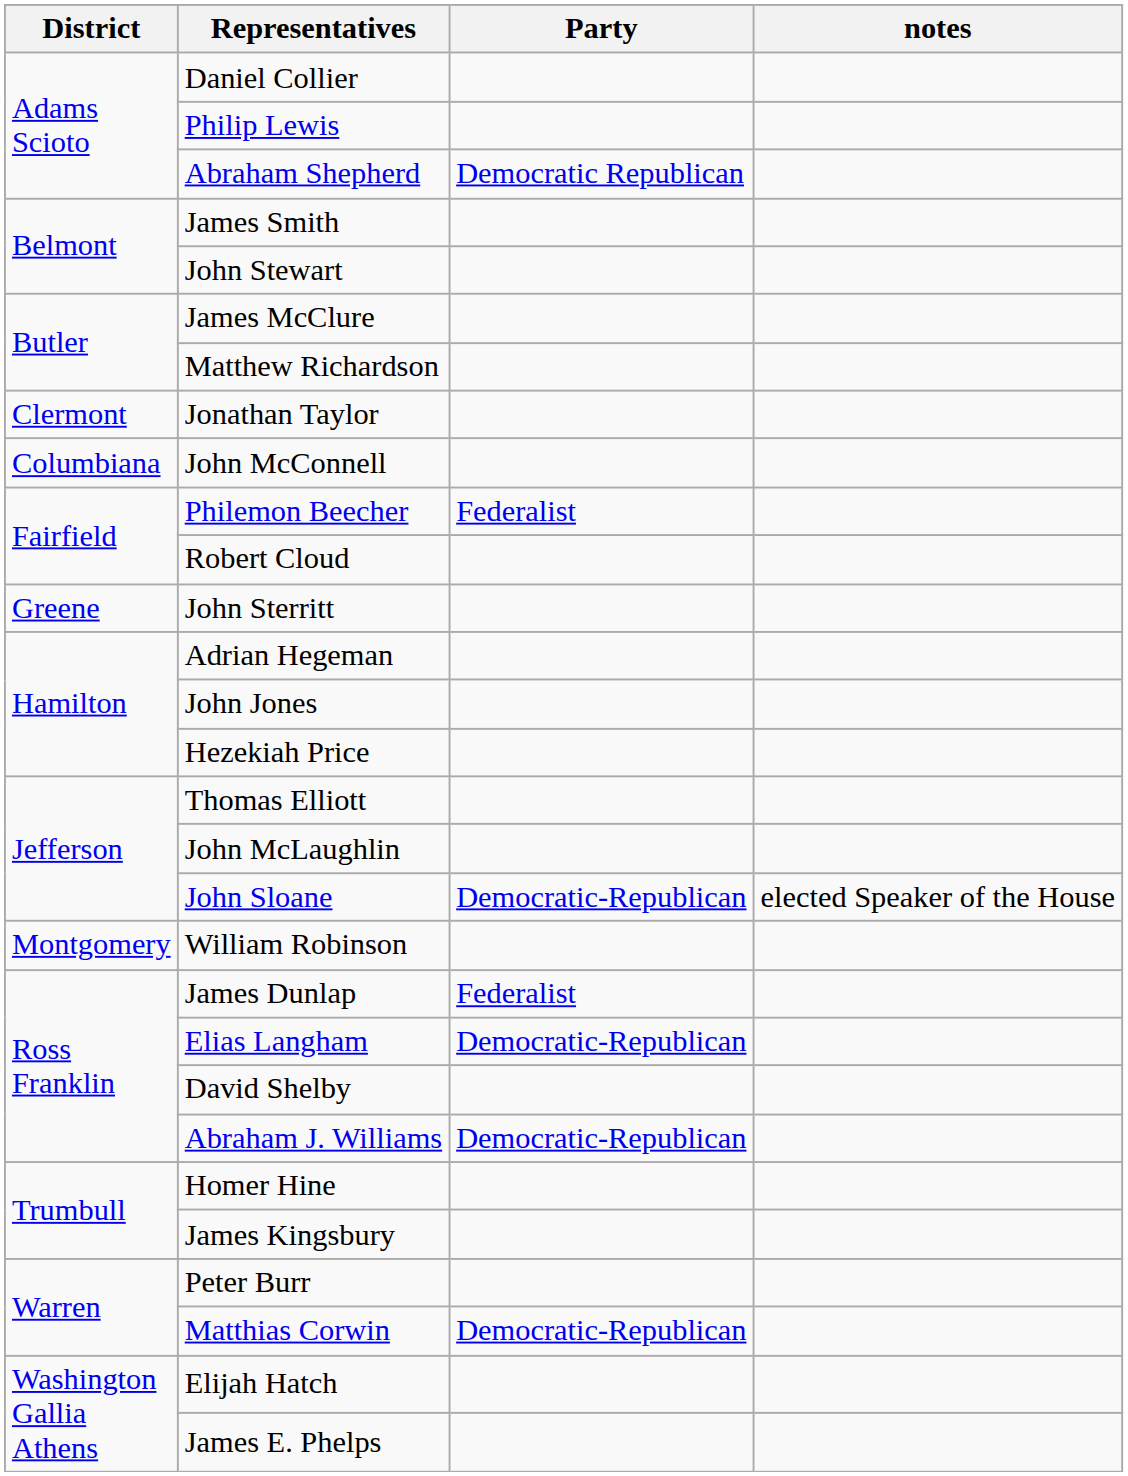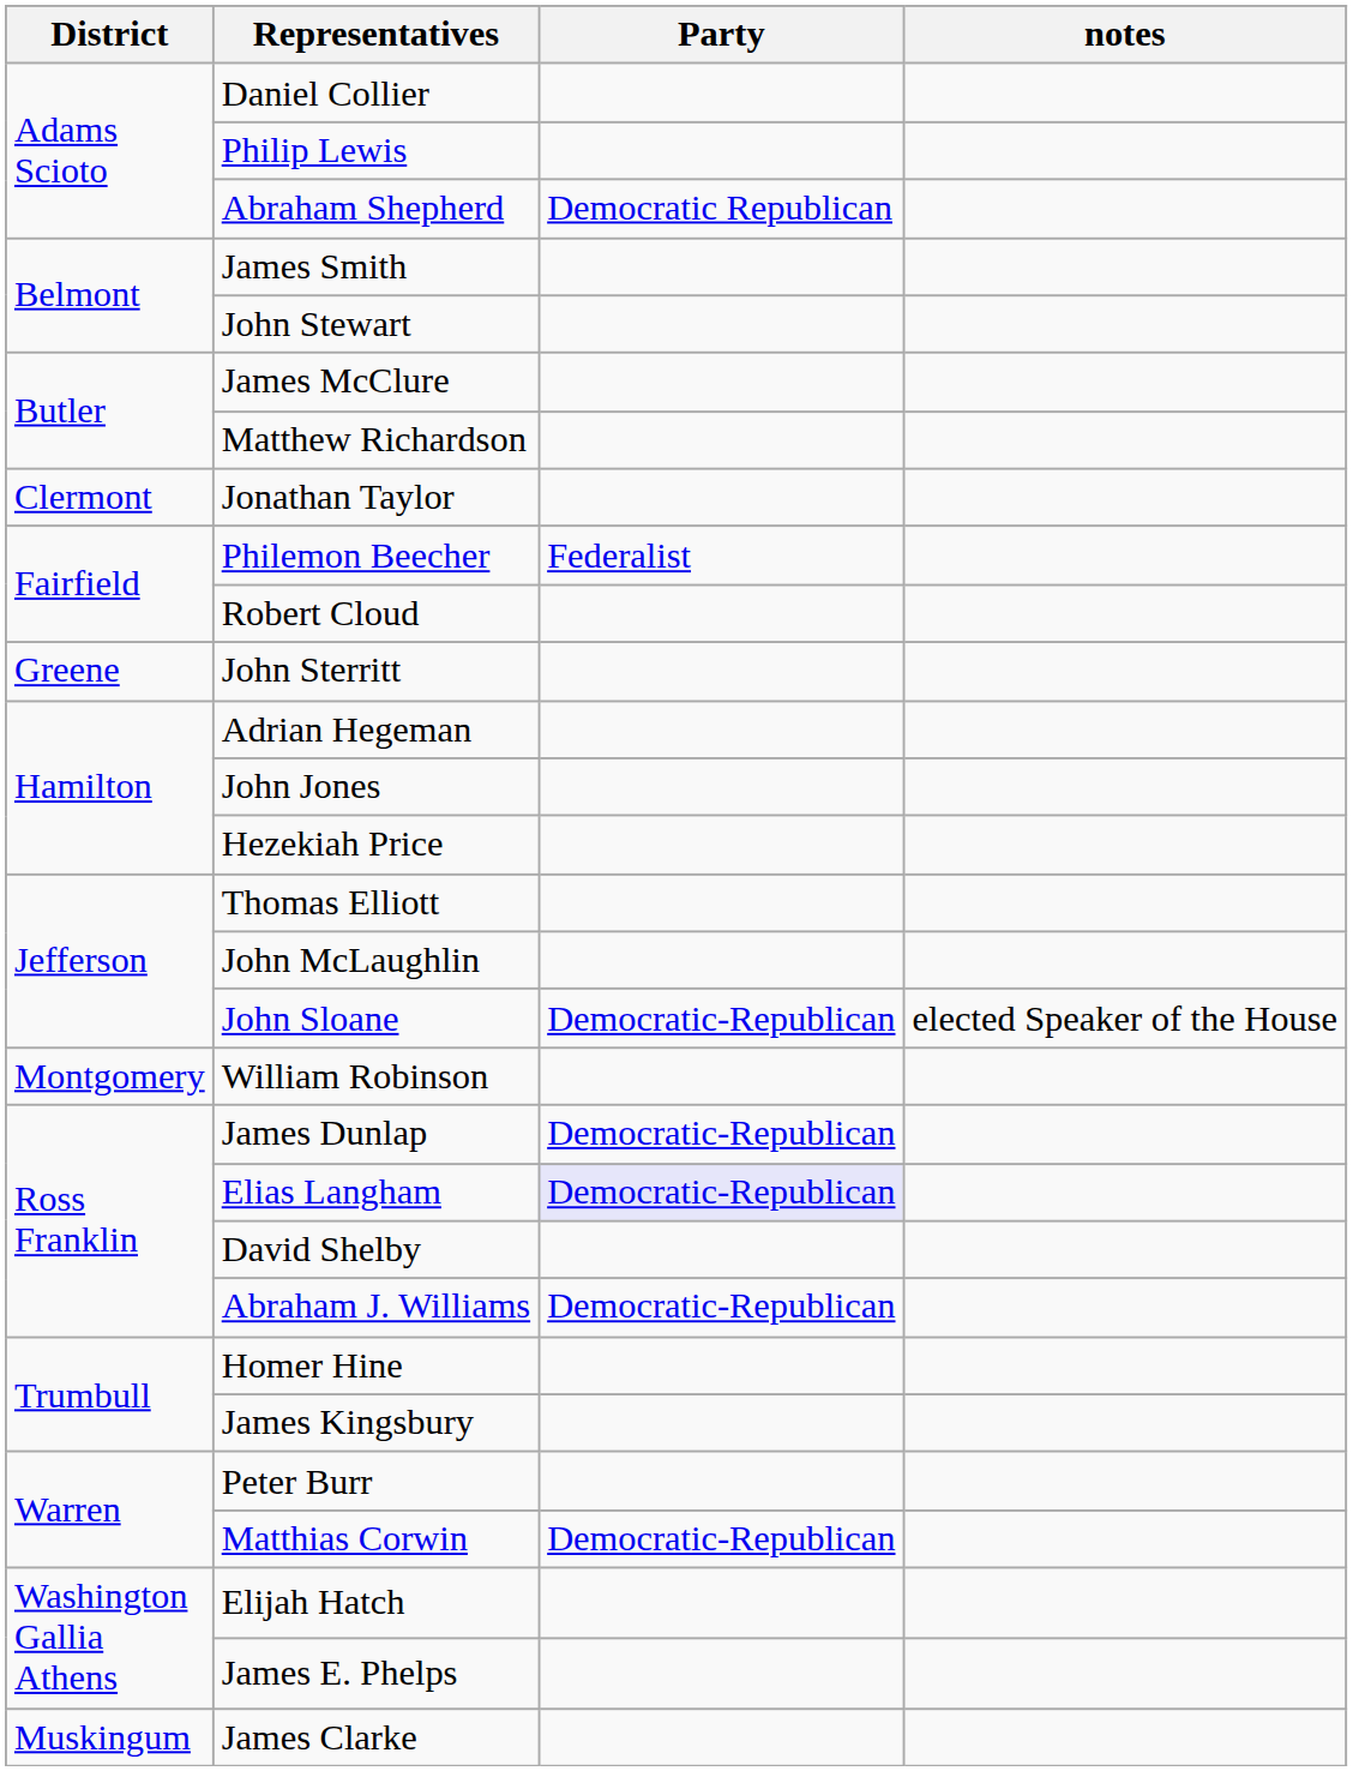- row: Columbiana | John McConnell
James Dunlap | Party: Federalist -> Democratic-Republican
Elias Langham | Party: no background -> lavender background
+ row: Muskingum | James Clarke
